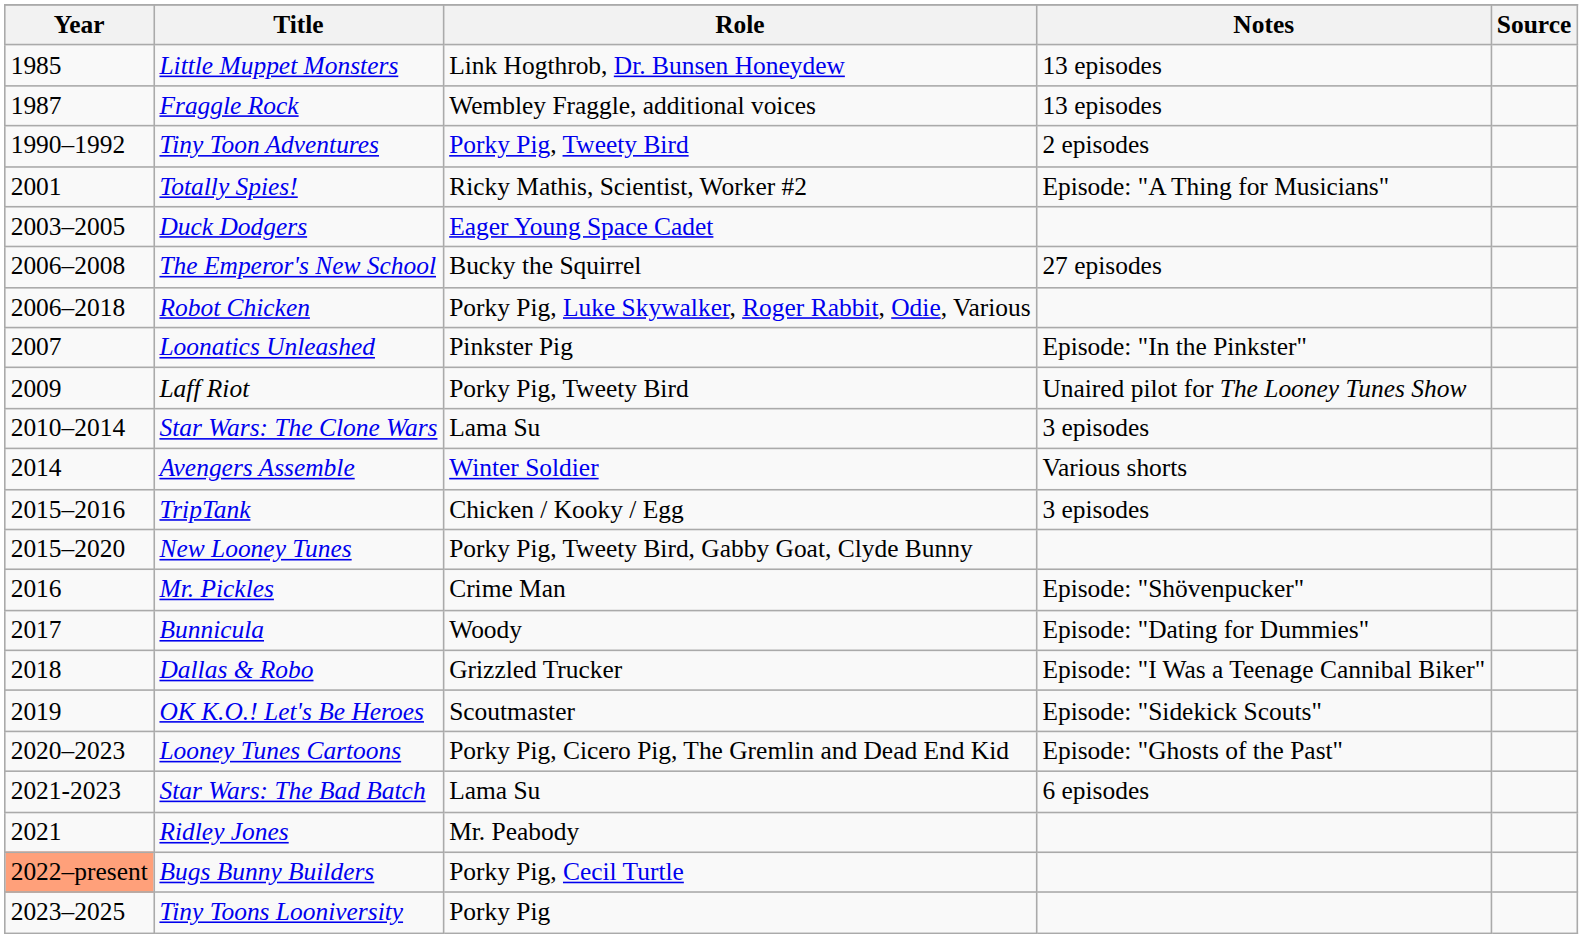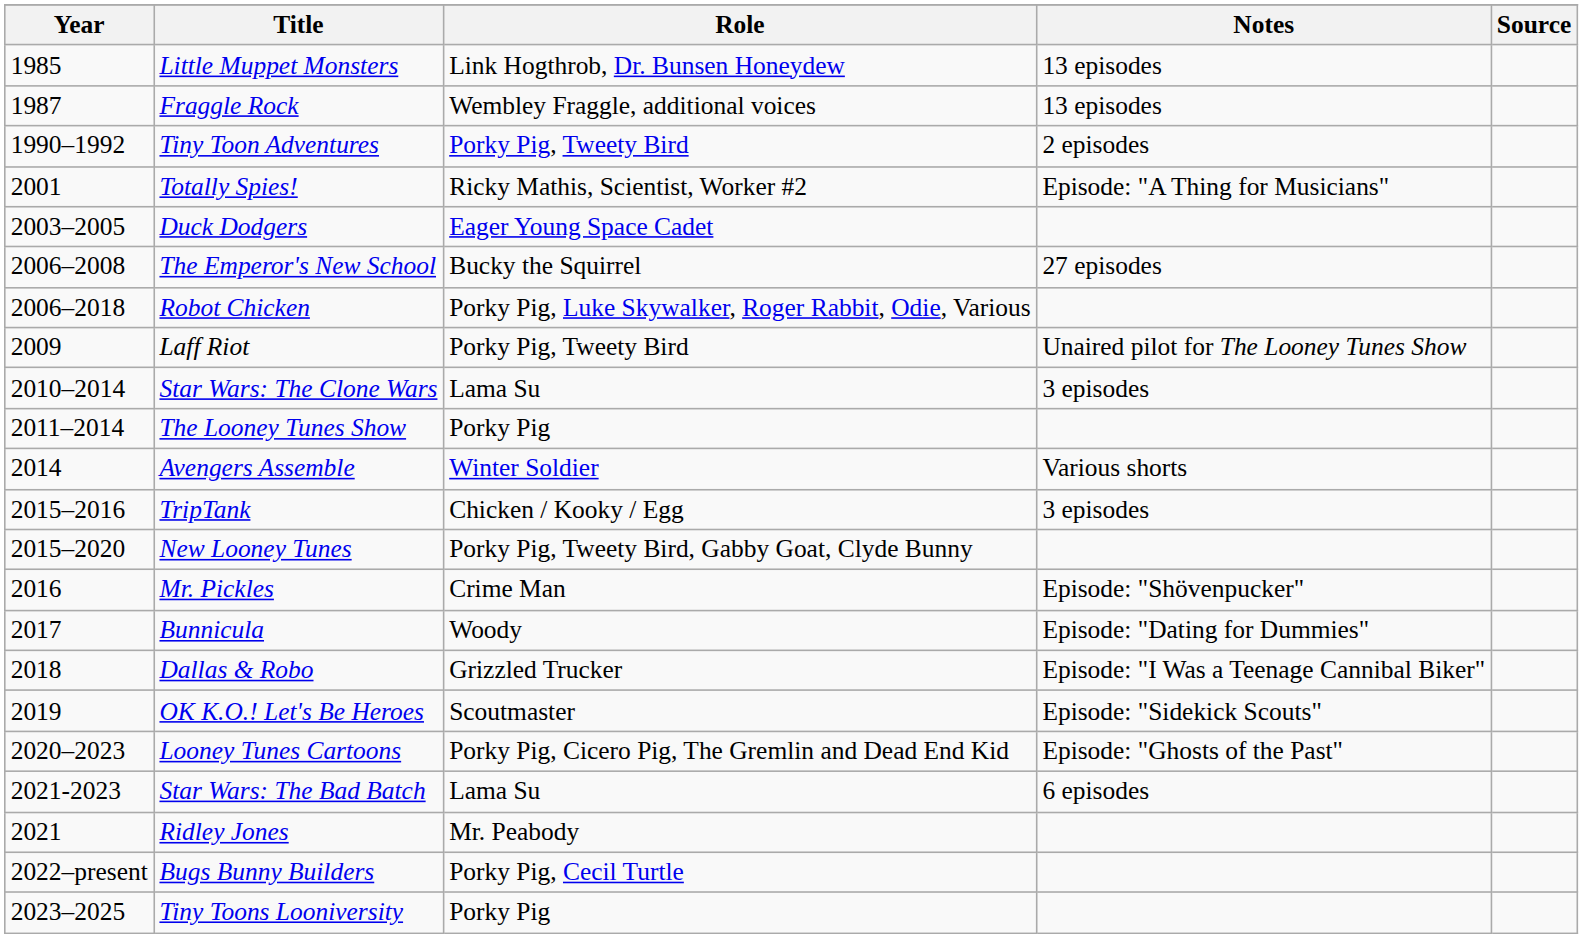- row: 2007 | Loonatics Unleashed | Pinkster Pig | Episode: "In the Pinkster"
+ row: 2011–2014 | The Looney Tunes Show | Porky Pig
Bugs Bunny Builders | Year: lightsalmon background -> no background
